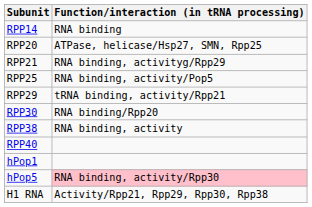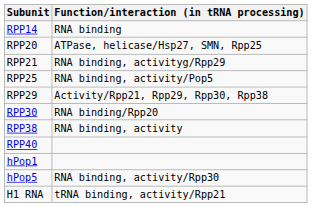RPP29 | Function/interaction (in tRNA processing): tRNA binding, activity/Rpp21 -> Activity/Rpp21, Rpp29, Rpp30, Rpp38
hPop5 | Function/interaction (in tRNA processing): pink background -> no background
H1 RNA | Function/interaction (in tRNA processing): Activity/Rpp21, Rpp29, Rpp30, Rpp38 -> tRNA binding, activity/Rpp21
